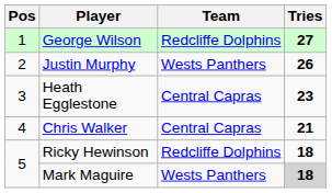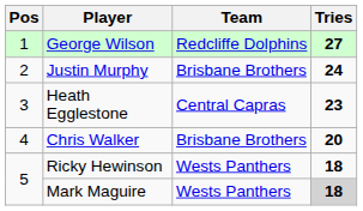Justin Murphy | Team: Wests Panthers -> Brisbane Brothers
Justin Murphy | Tries: 26 -> 24
Chris Walker | Team: Central Capras -> Brisbane Brothers
Chris Walker | Tries: 21 -> 20
Ricky Hewinson | Team: Redcliffe Dolphins -> Wests Panthers
